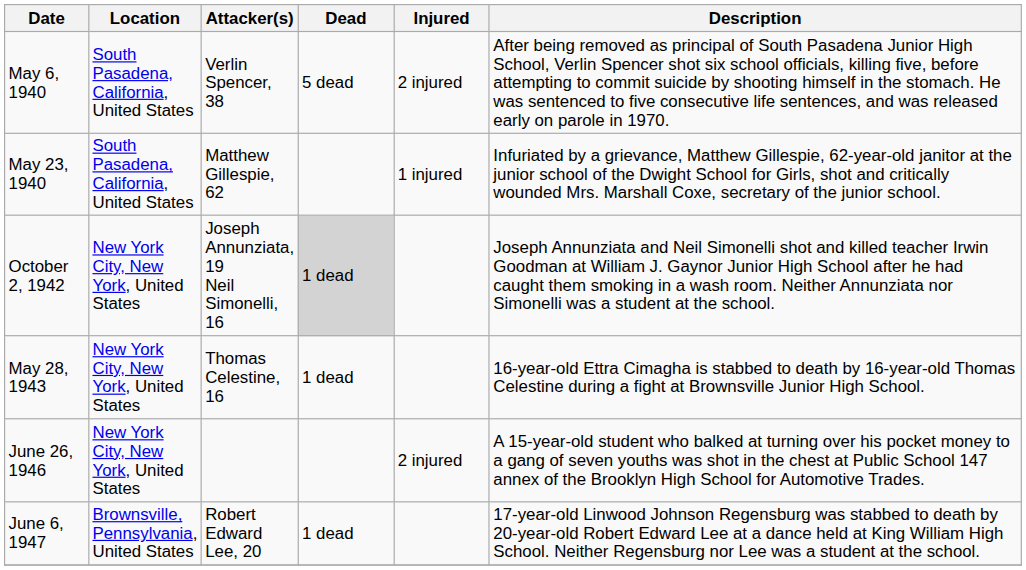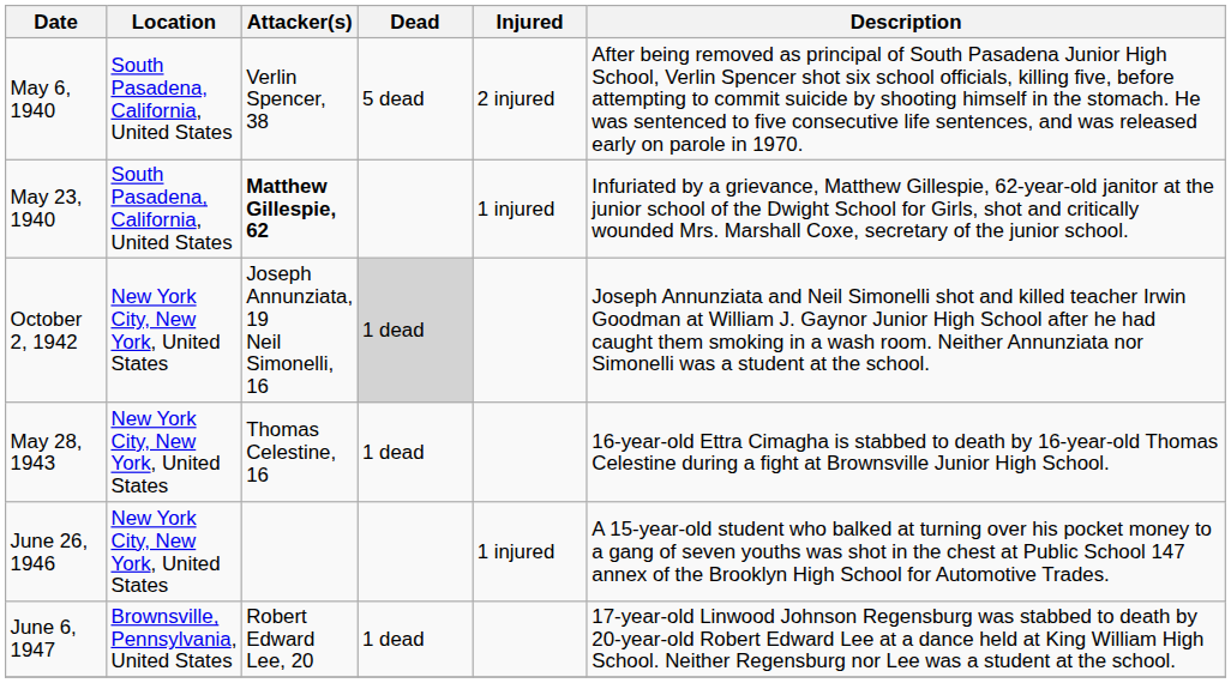May 23, 1940 | Attacker(s): normal -> bold
June 26, 1946 | Injured: 2 injured -> 1 injured
